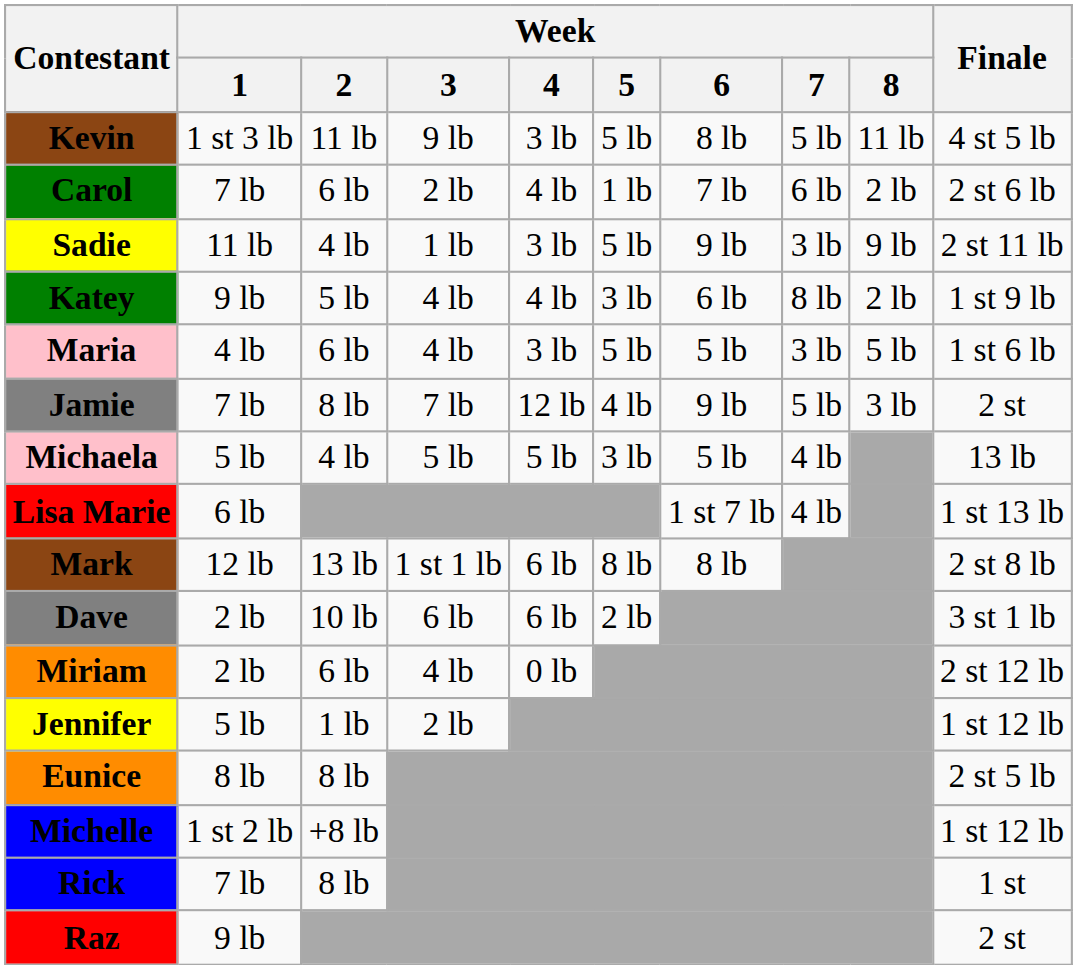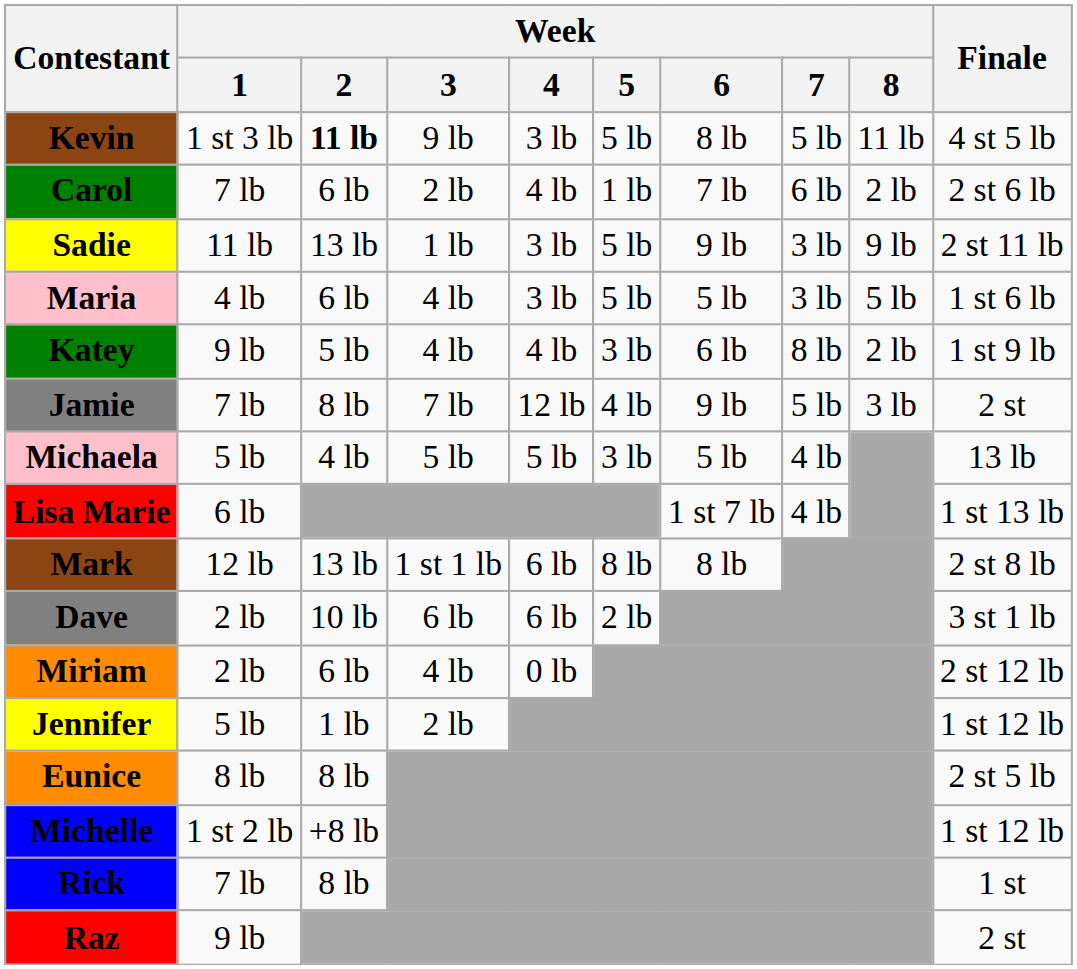Kevin | Week / 2: normal -> bold
Sadie | Week / 2: 4 lb -> 13 lb
rows swapped: Maria <-> Katey
